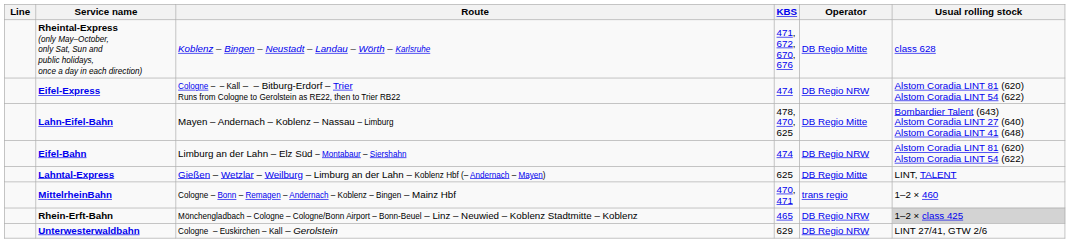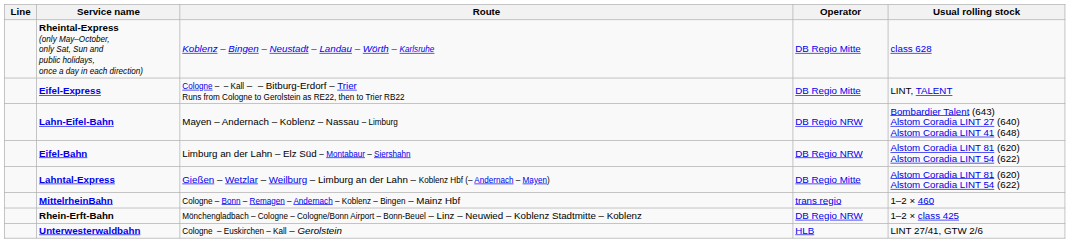- column: KBS | 471, 672, 670, 676 | 474 | 478, 470, 625 | 474 | 625 | 470, 471 | 465 | 629
Eifel-Express | Operator: DB Regio NRW -> DB Regio Mitte
Eifel-Express | Usual rolling stock: Alstom Coradia LINT 81 (620) Alstom Coradia LINT 54 (622) -> LINT, TALENT
Lahn-Eifel-Bahn | Operator: DB Regio Mitte -> DB Regio NRW
Lahntal-Express | Usual rolling stock: LINT, TALENT -> Alstom Coradia LINT 81 (620) Alstom Coradia LINT 54 (622)
Rhein-Erft-Bahn | Usual rolling stock: lightgrey background -> no background
Unterwesterwaldbahn | Operator: DB Regio NRW -> HLB
